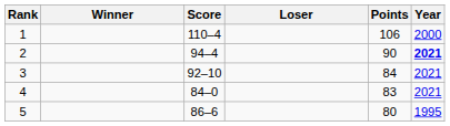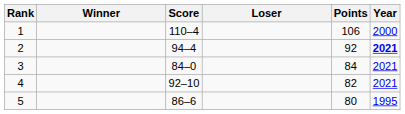2 | Points: 90 -> 92
3 | Score: 92–10 -> 84–0
4 | Score: 84–0 -> 92–10
4 | Points: 83 -> 82
